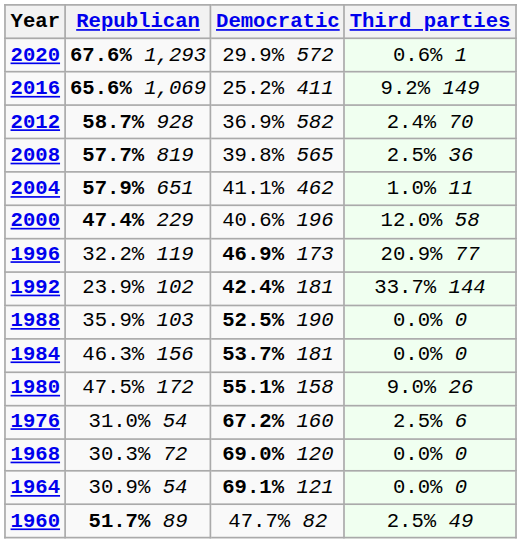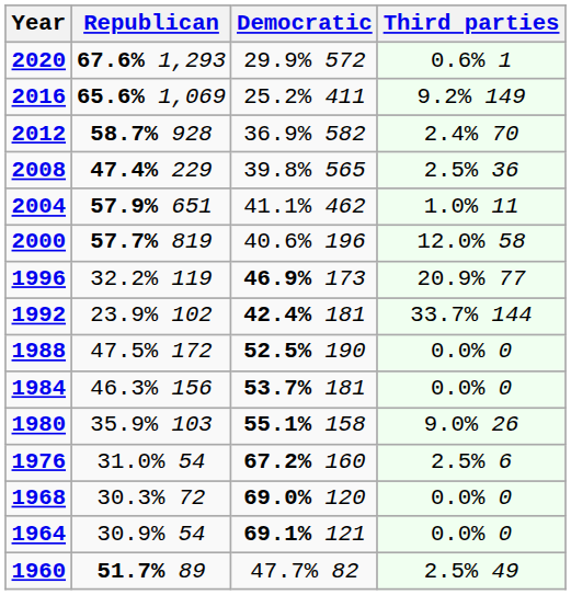2008 | Republican: 57.7% 819 -> 47.4% 229
2000 | Republican: 47.4% 229 -> 57.7% 819
1988 | Republican: 35.9% 103 -> 47.5% 172
1980 | Republican: 47.5% 172 -> 35.9% 103
